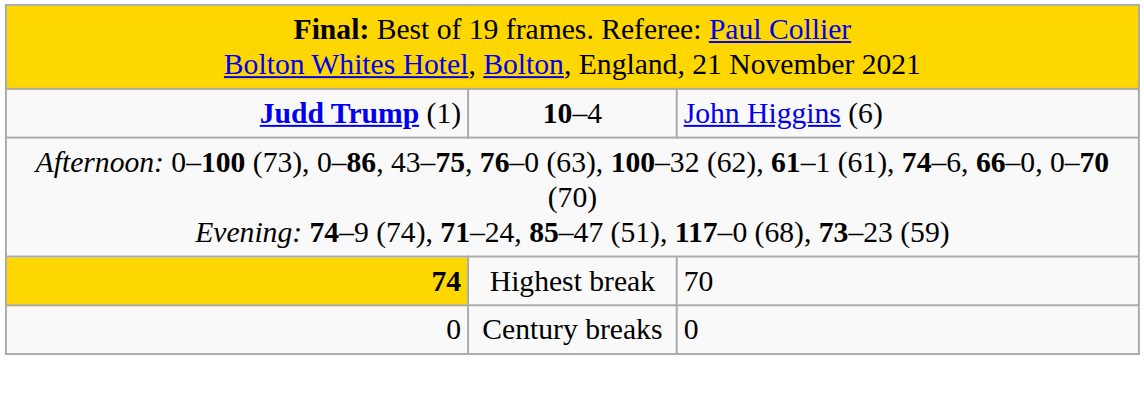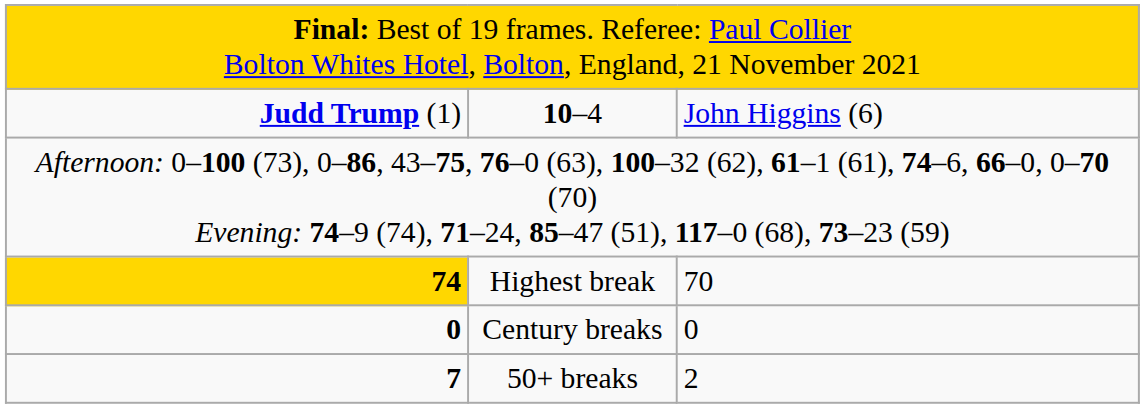Century breaks | column 1: normal -> bold
+ row: 7 | 50+ breaks | 2
